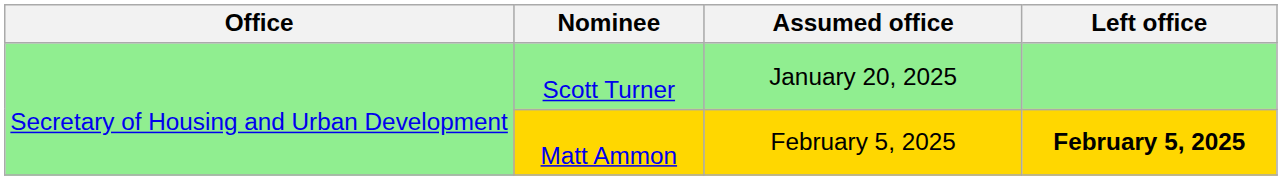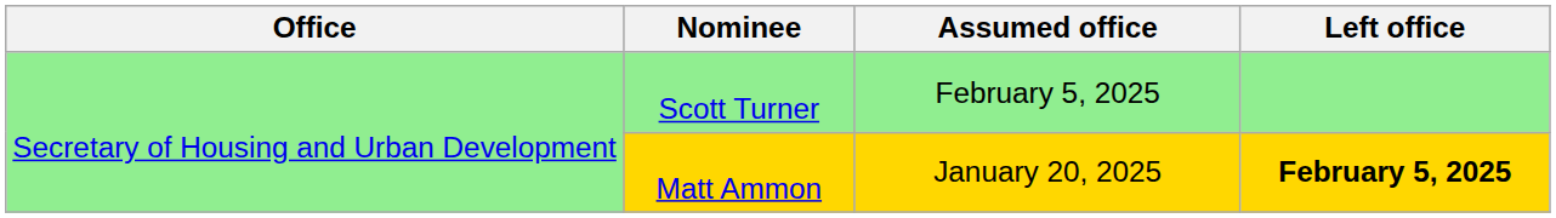Scott Turner | Assumed office: January 20, 2025 -> February 5, 2025
Matt Ammon | Assumed office: February 5, 2025 -> January 20, 2025
